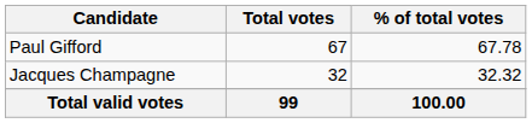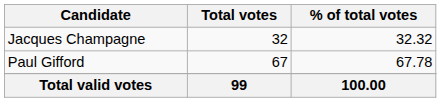rows swapped: Paul Gifford <-> Jacques Champagne
